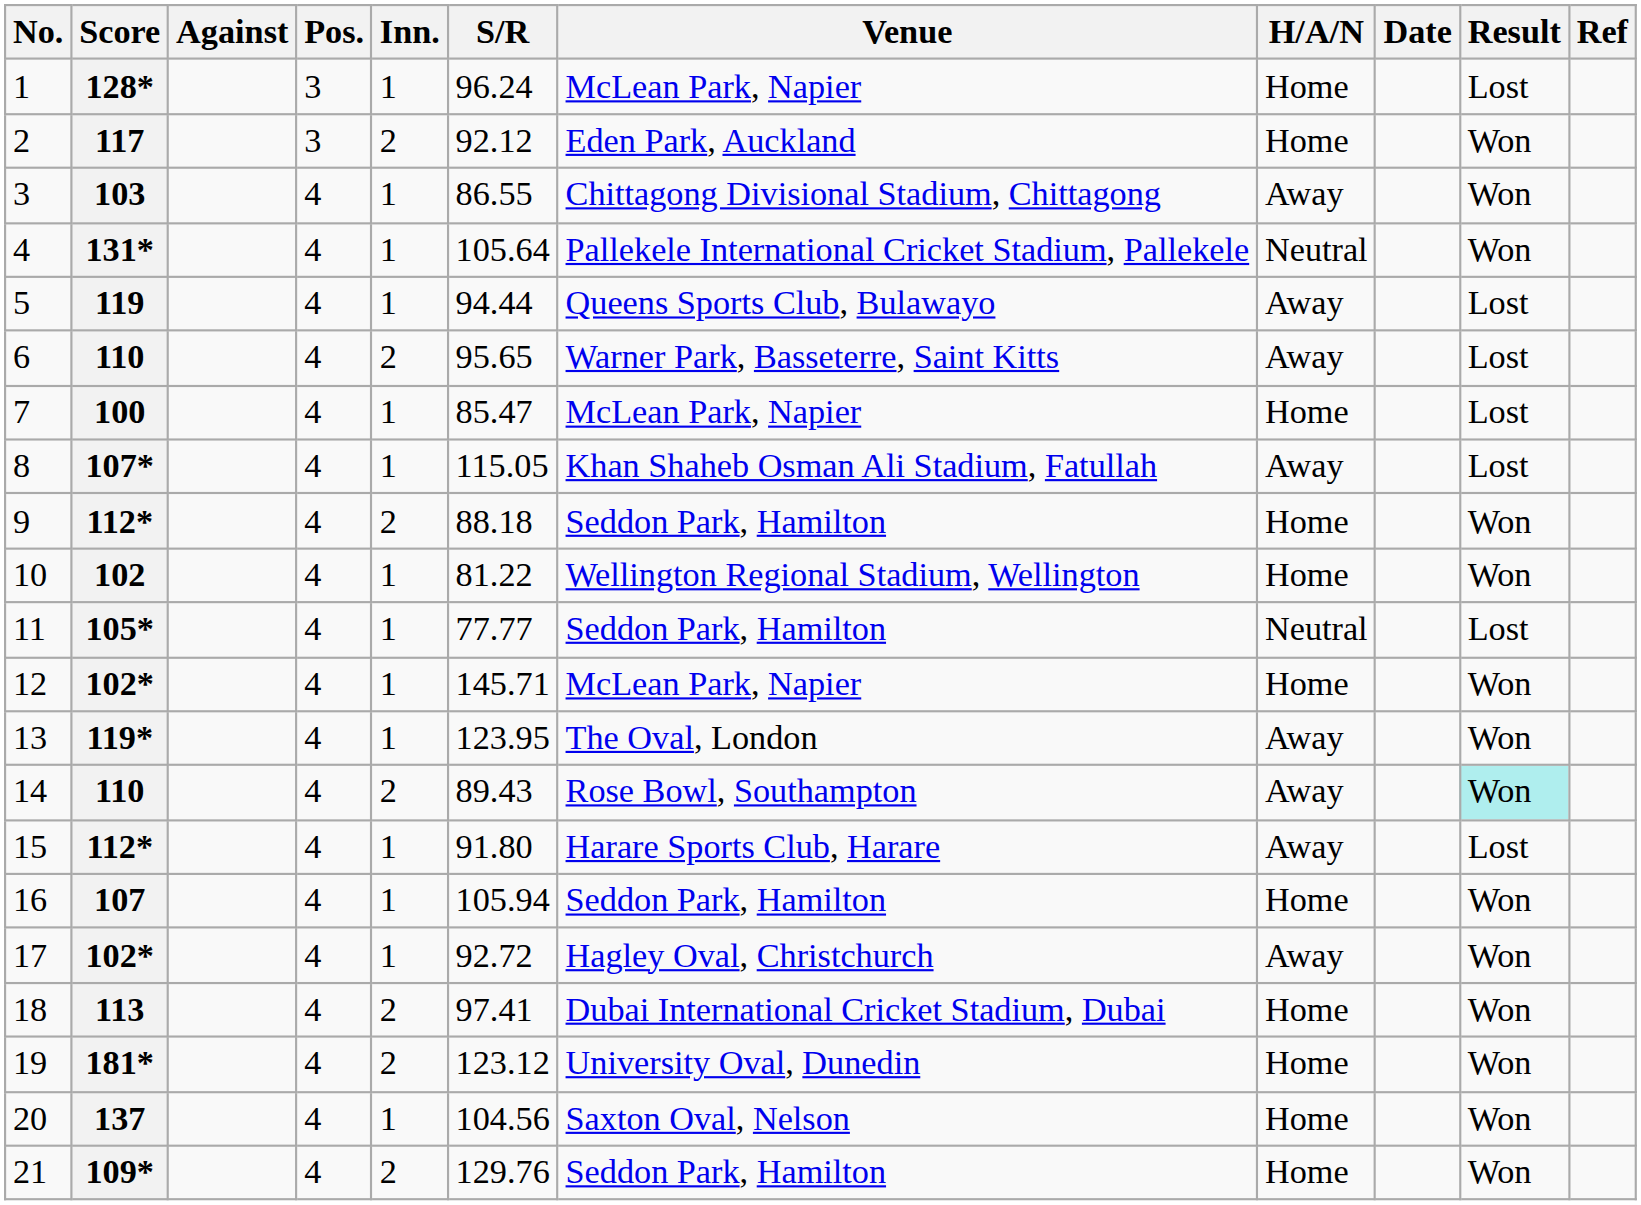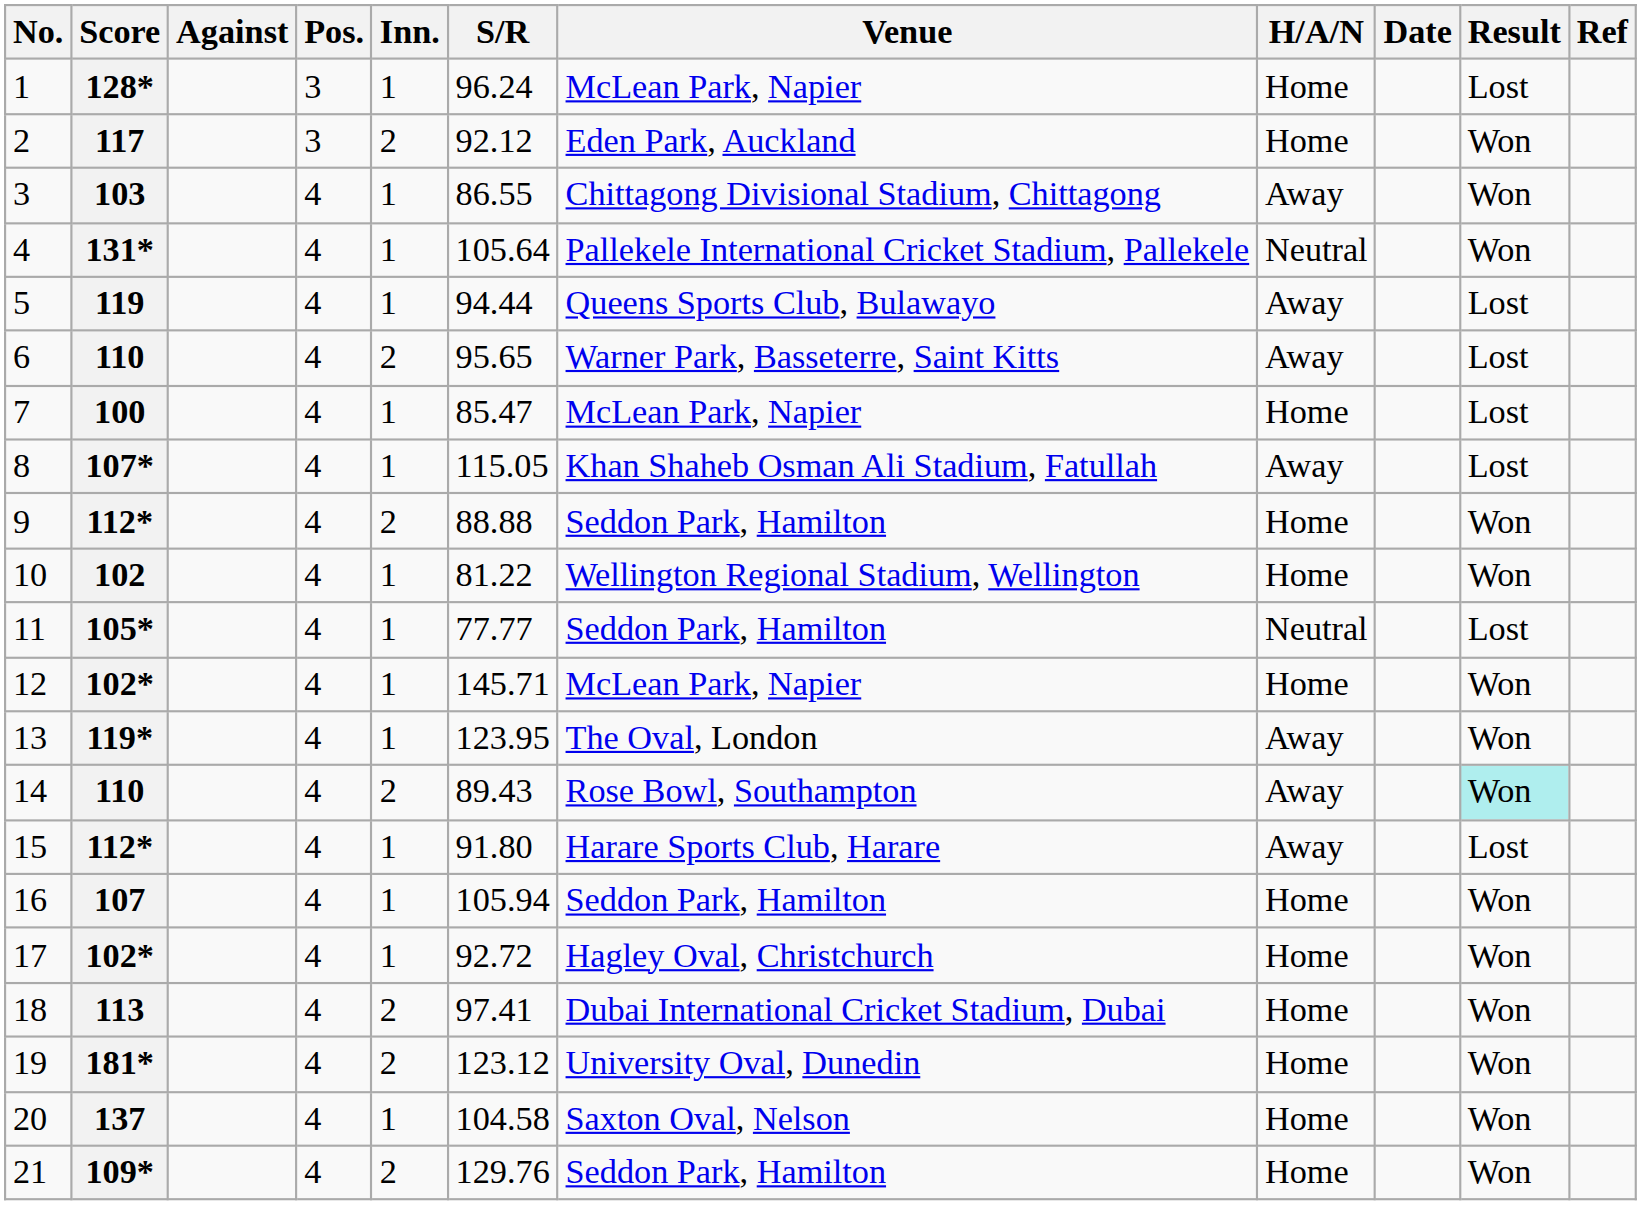9 | S/R: 88.18 -> 88.88
17 | H/A/N: Away -> Home
20 | S/R: 104.56 -> 104.58
